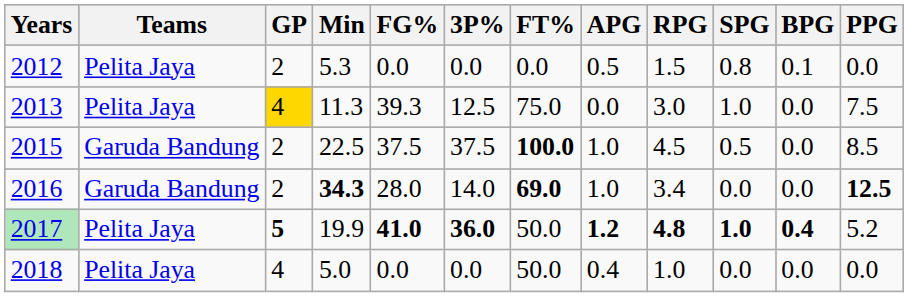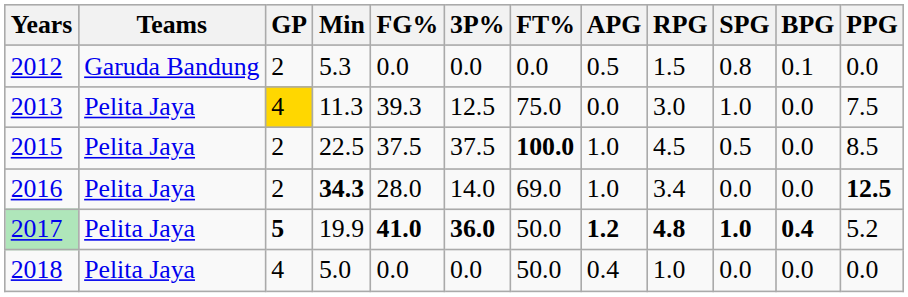2012 | Teams: Pelita Jaya -> Garuda Bandung
2015 | Teams: Garuda Bandung -> Pelita Jaya
2016 | Teams: Garuda Bandung -> Pelita Jaya
2016 | FT%: bold -> normal
